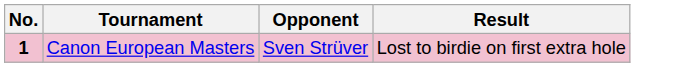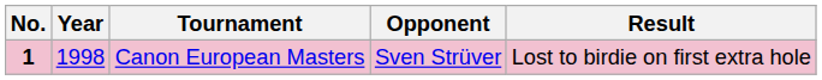+ column: Year | 1998
